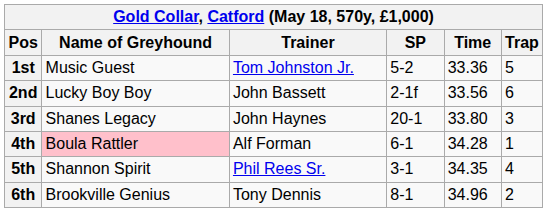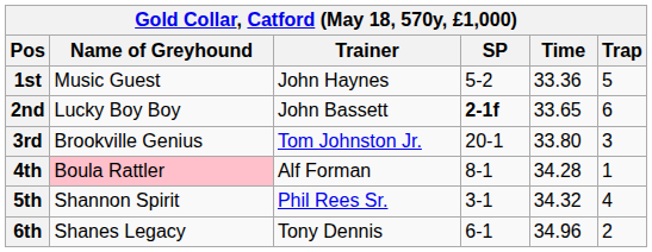1st | Trainer: Tom Johnston Jr. -> John Haynes
2nd | SP: normal -> bold
2nd | Time: 33.56 -> 33.65
3rd | Name of Greyhound: Shanes Legacy -> Brookville Genius
3rd | Trainer: John Haynes -> Tom Johnston Jr.
4th | SP: 6-1 -> 8-1
5th | Time: 34.35 -> 34.32
6th | Name of Greyhound: Brookville Genius -> Shanes Legacy
6th | SP: 8-1 -> 6-1
